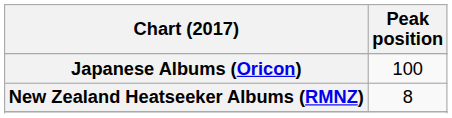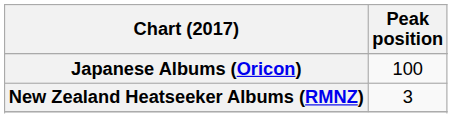New Zealand Heatseeker Albums (RMNZ) | Peak position: 8 -> 3
